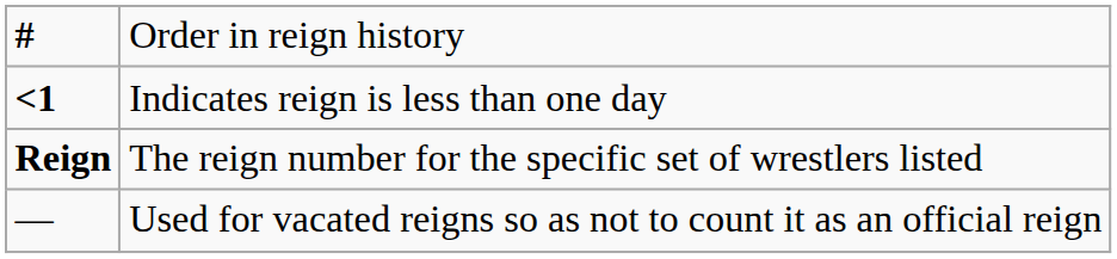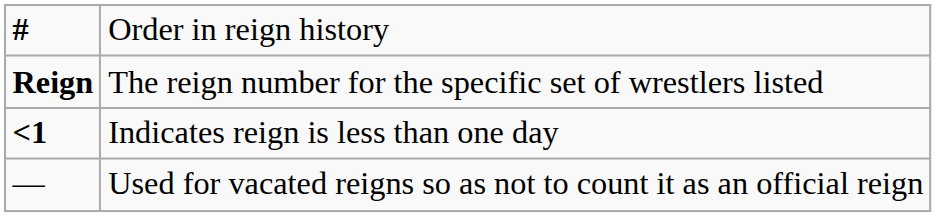rows swapped: The reign number for the specific set of wrestlers listed <-> Indicates reign is less than one day
